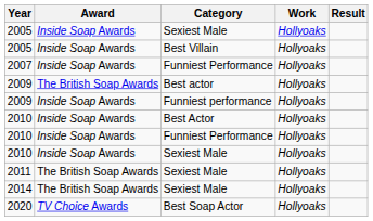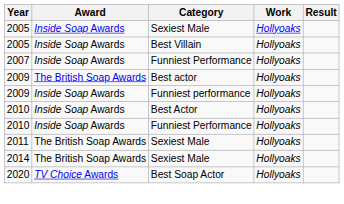- row: 2010 | Inside Soap Awards | Sexiest Male | Hollyoaks
